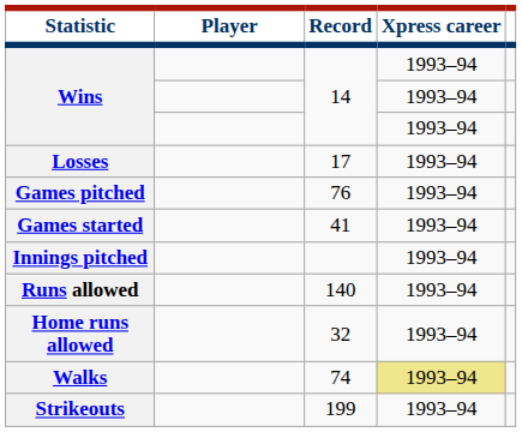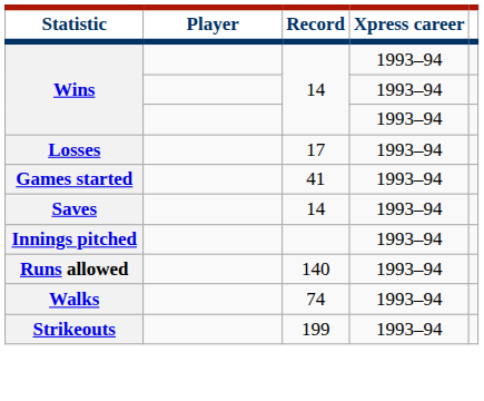- row: Games pitched | 76 | 1993–94
+ row: Saves | 14 | 1993–94
- row: Home runs allowed | 32 | 1993–94
Walks | Xpress career: khaki background -> no background
